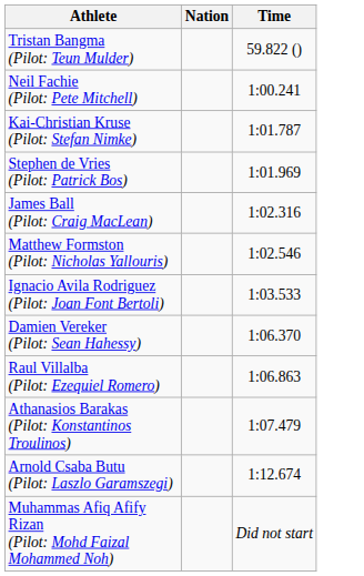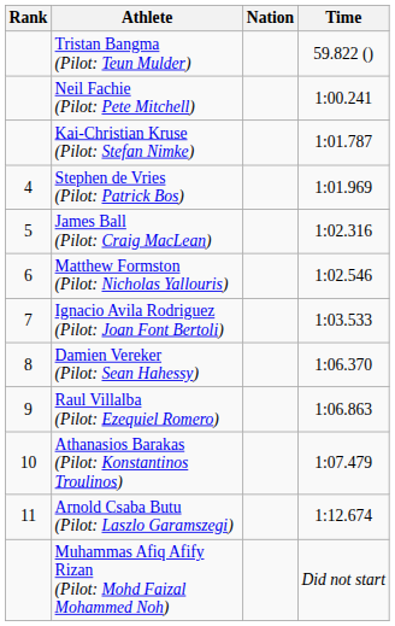+ column: Rank | 4 | 5 | 6 | 7 | 8 | 9 | 10 | 11
